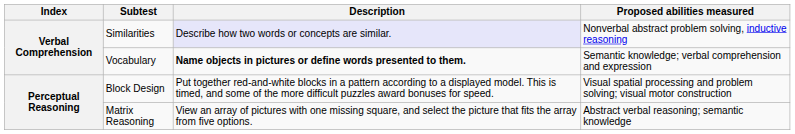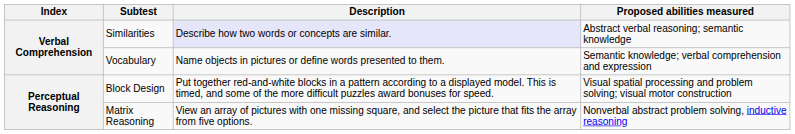Similarities | Proposed abilities measured: Nonverbal abstract problem solving, inductive reasoning -> Abstract verbal reasoning; semantic knowledge
Vocabulary | Description: bold -> normal
Matrix Reasoning | Proposed abilities measured: Abstract verbal reasoning; semantic knowledge -> Nonverbal abstract problem solving, inductive reasoning
